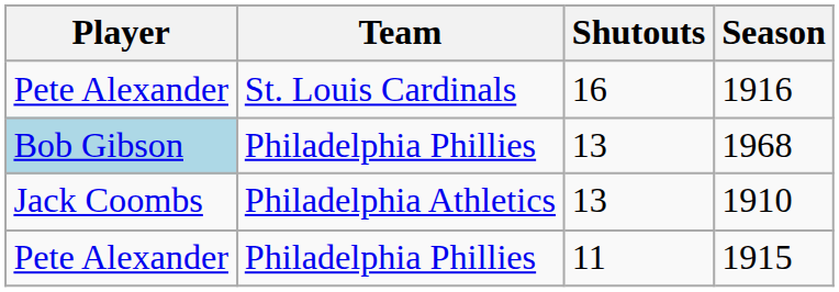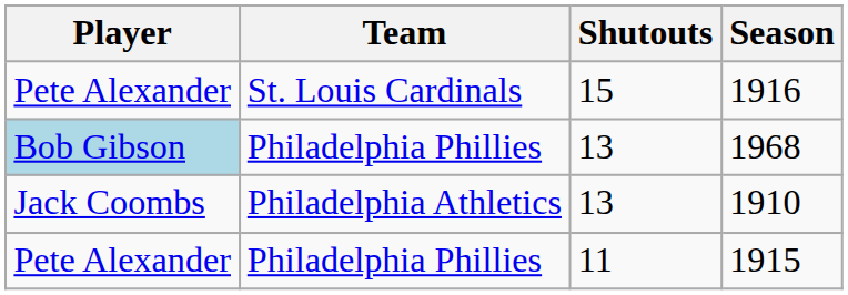1916 | Shutouts: 16 -> 15
